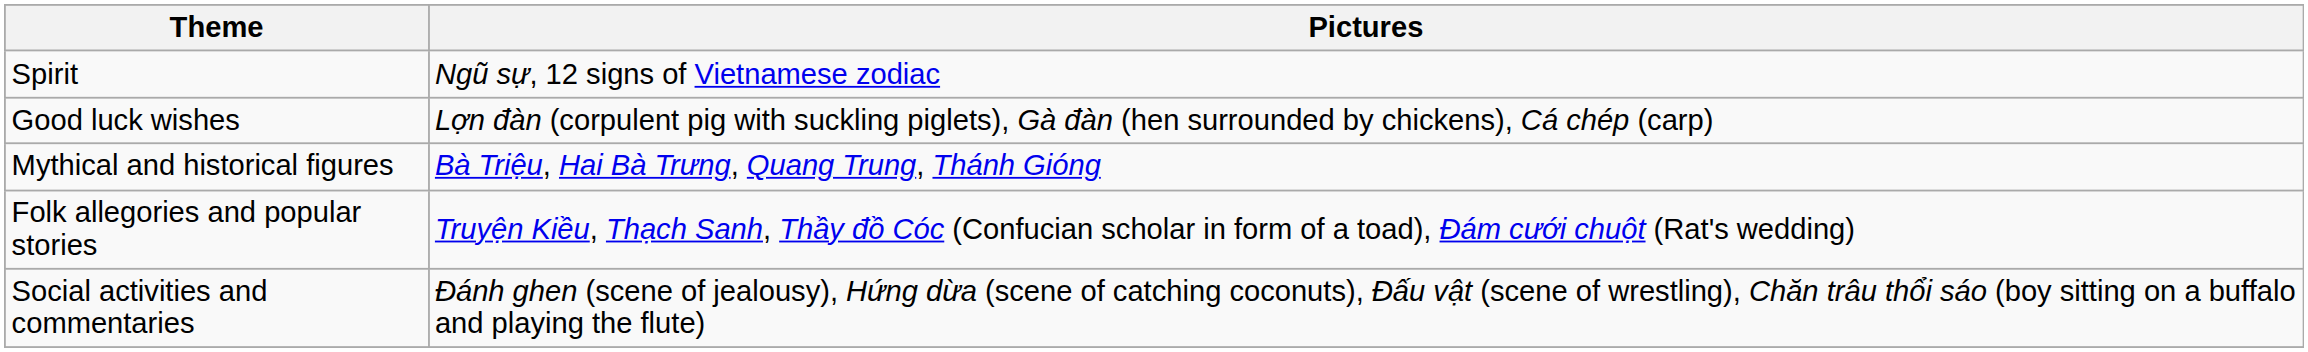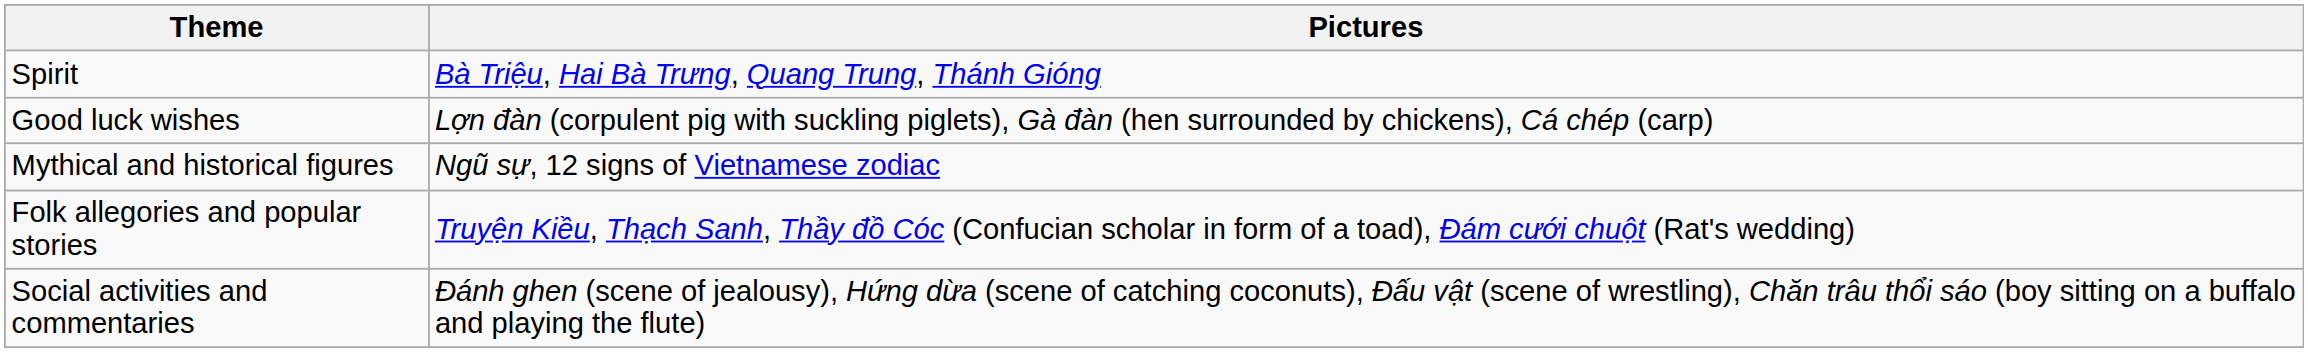Spirit | Pictures: Ngũ sự, 12 signs of Vietnamese zodiac -> Bà Triệu, Hai Bà Trưng, Quang Trung, Thánh Gióng
Mythical and historical figures | Pictures: Bà Triệu, Hai Bà Trưng, Quang Trung, Thánh Gióng -> Ngũ sự, 12 signs of Vietnamese zodiac
